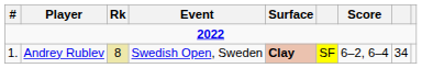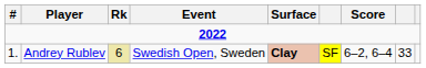Andrey Rublev | Rk: 8 -> 6
Andrey Rublev | column 8: 34 -> 33
